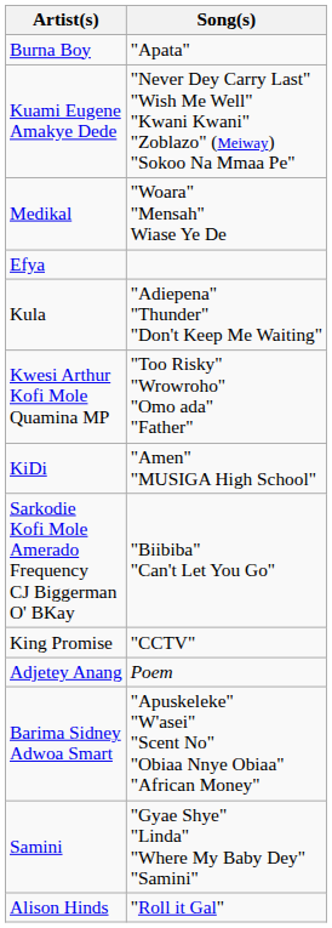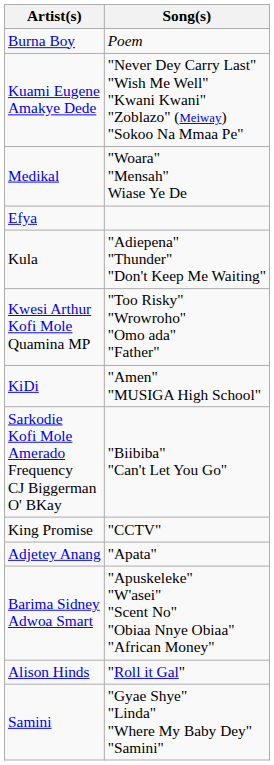Burna Boy | Song(s): "Apata" -> Poem
Adjetey Anang | Song(s): Poem -> "Apata"
rows swapped: Samini <-> Alison Hinds
